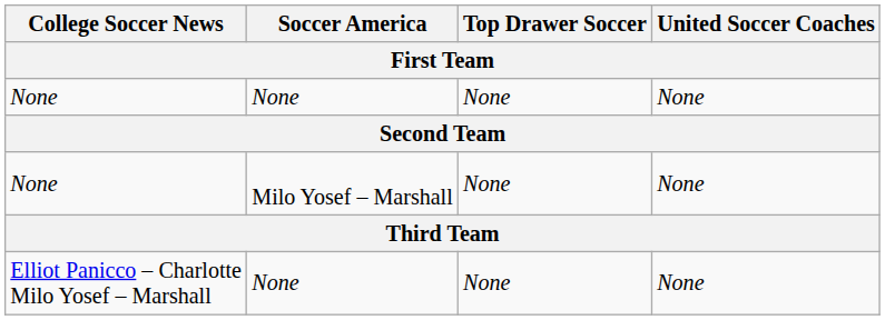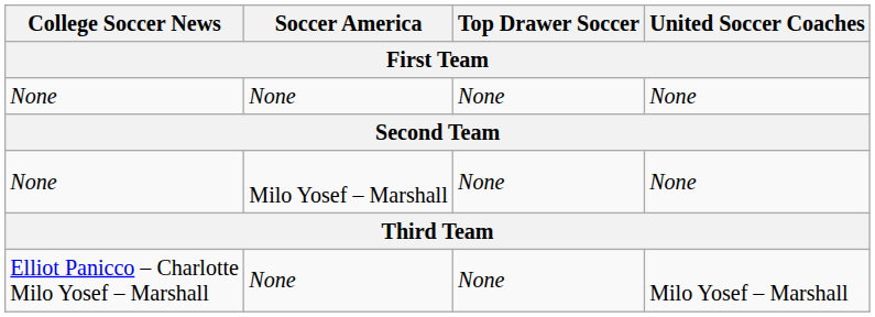Elliot Panicco – Charlotte Milo Yosef – Marshall | United Soccer Coaches: None -> Milo Yosef – Marshall
